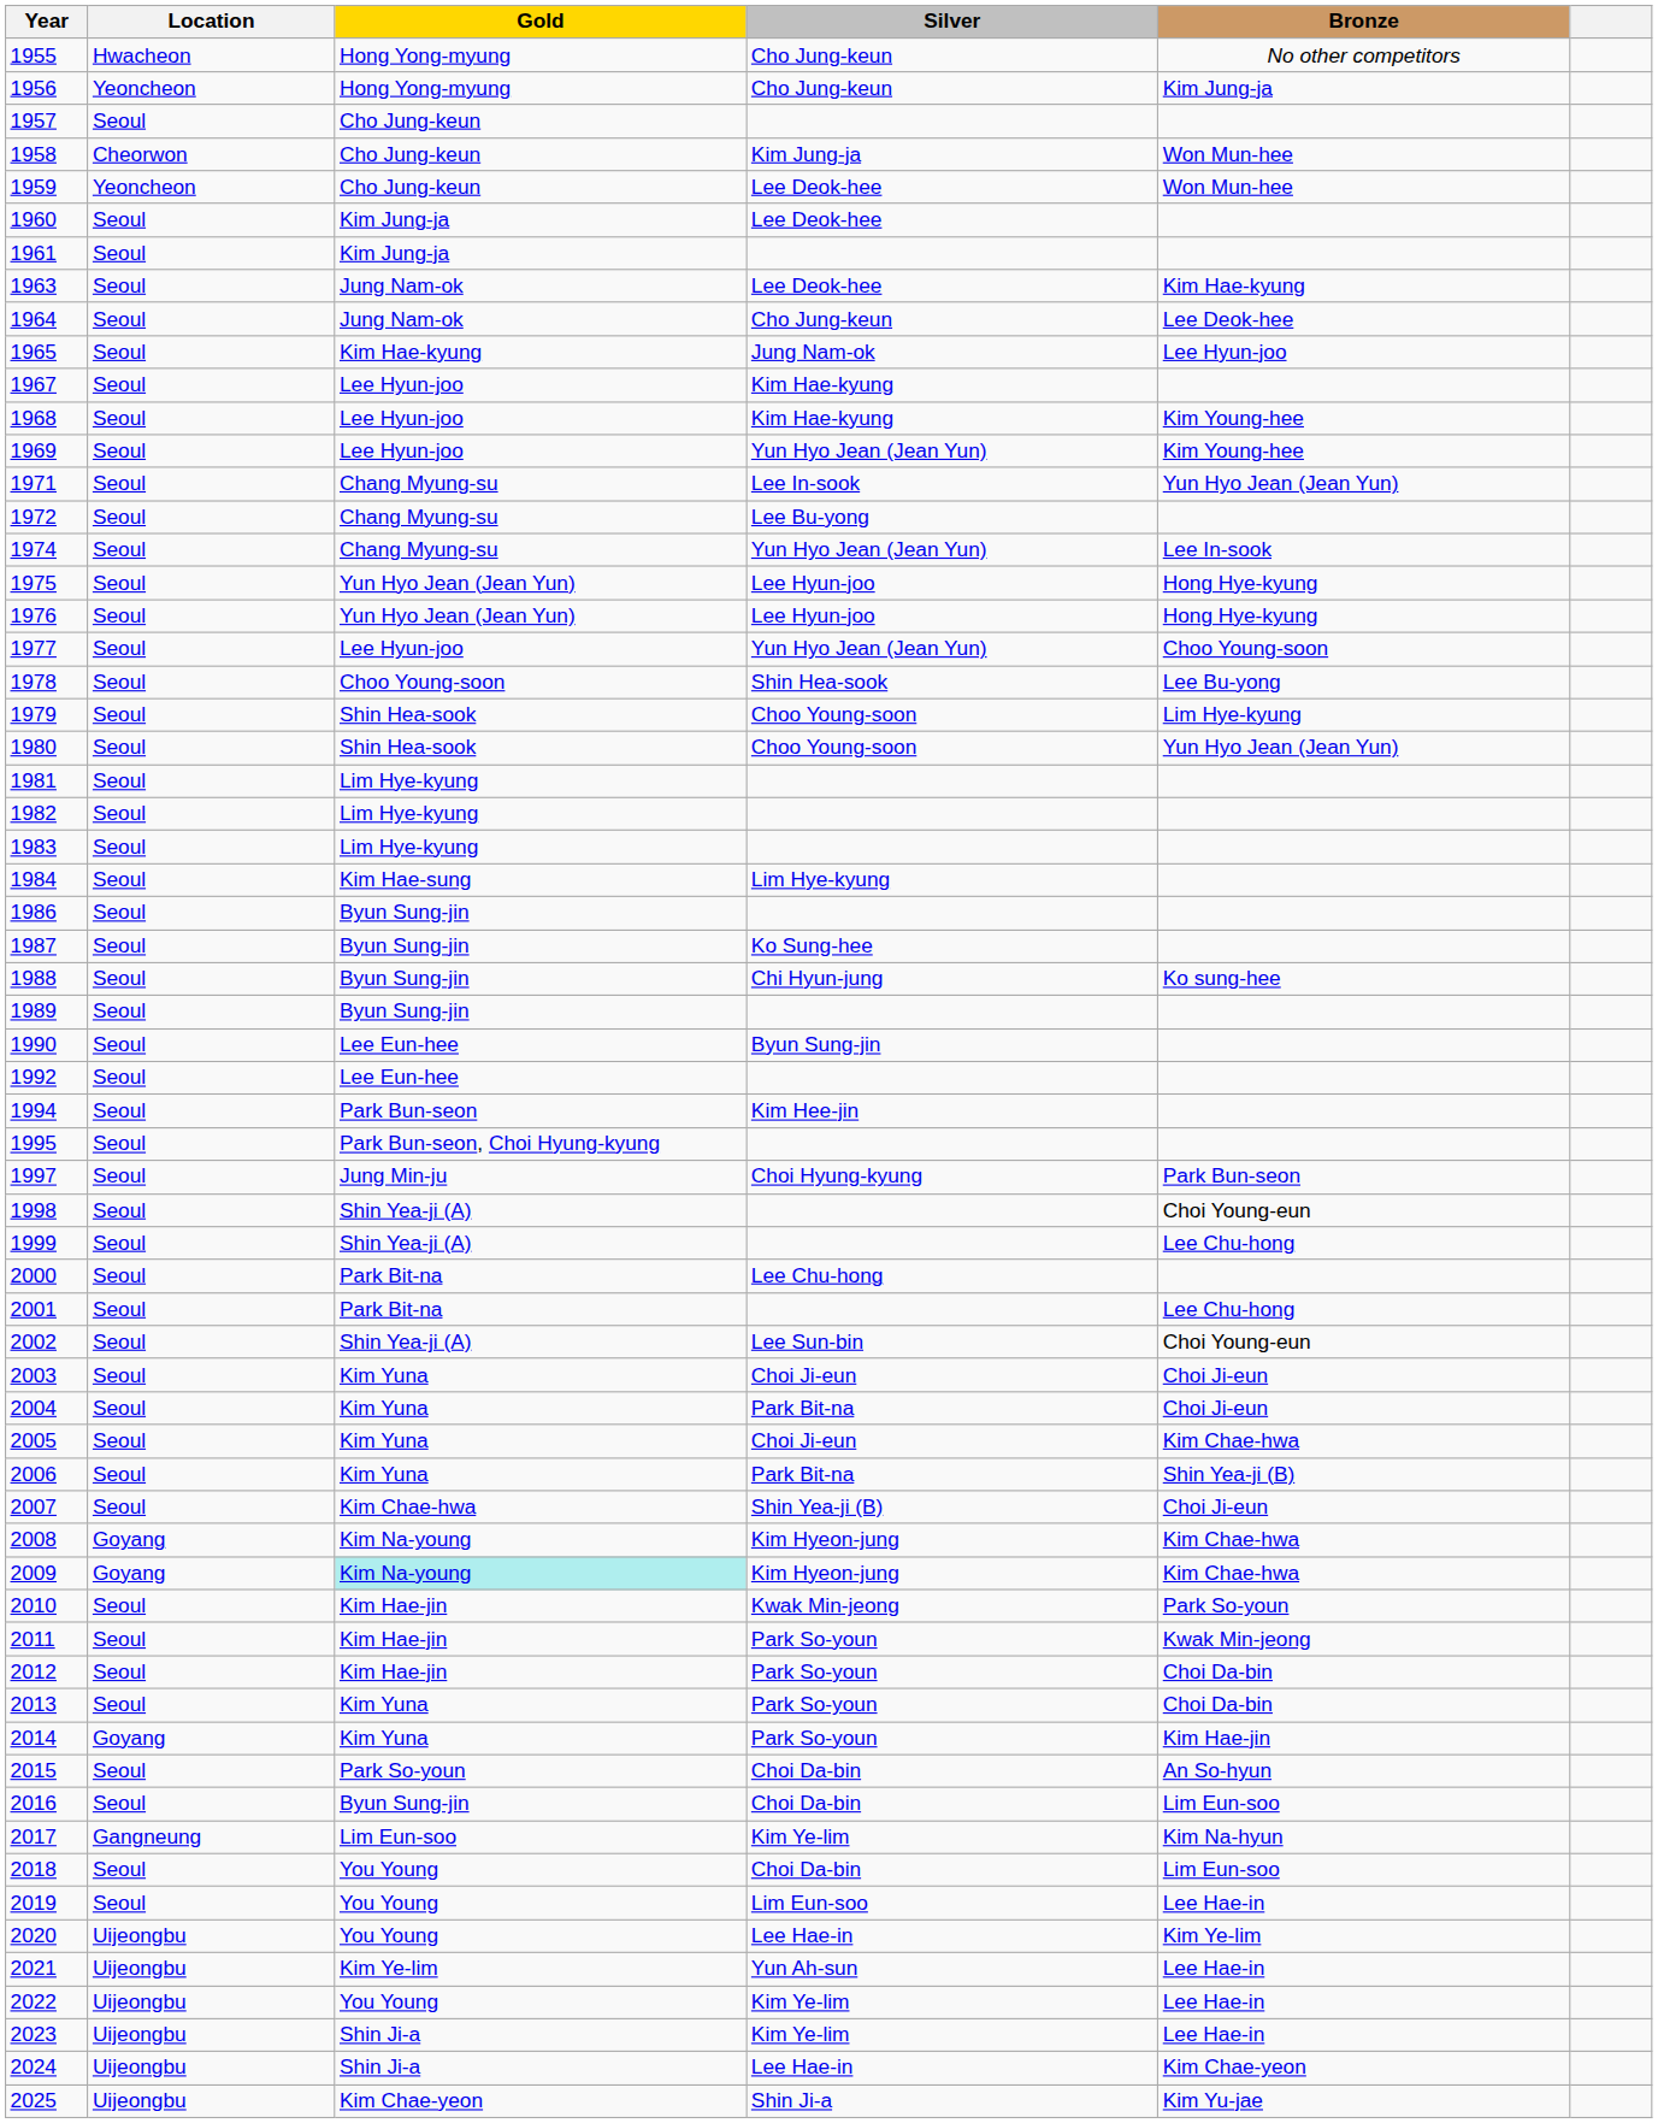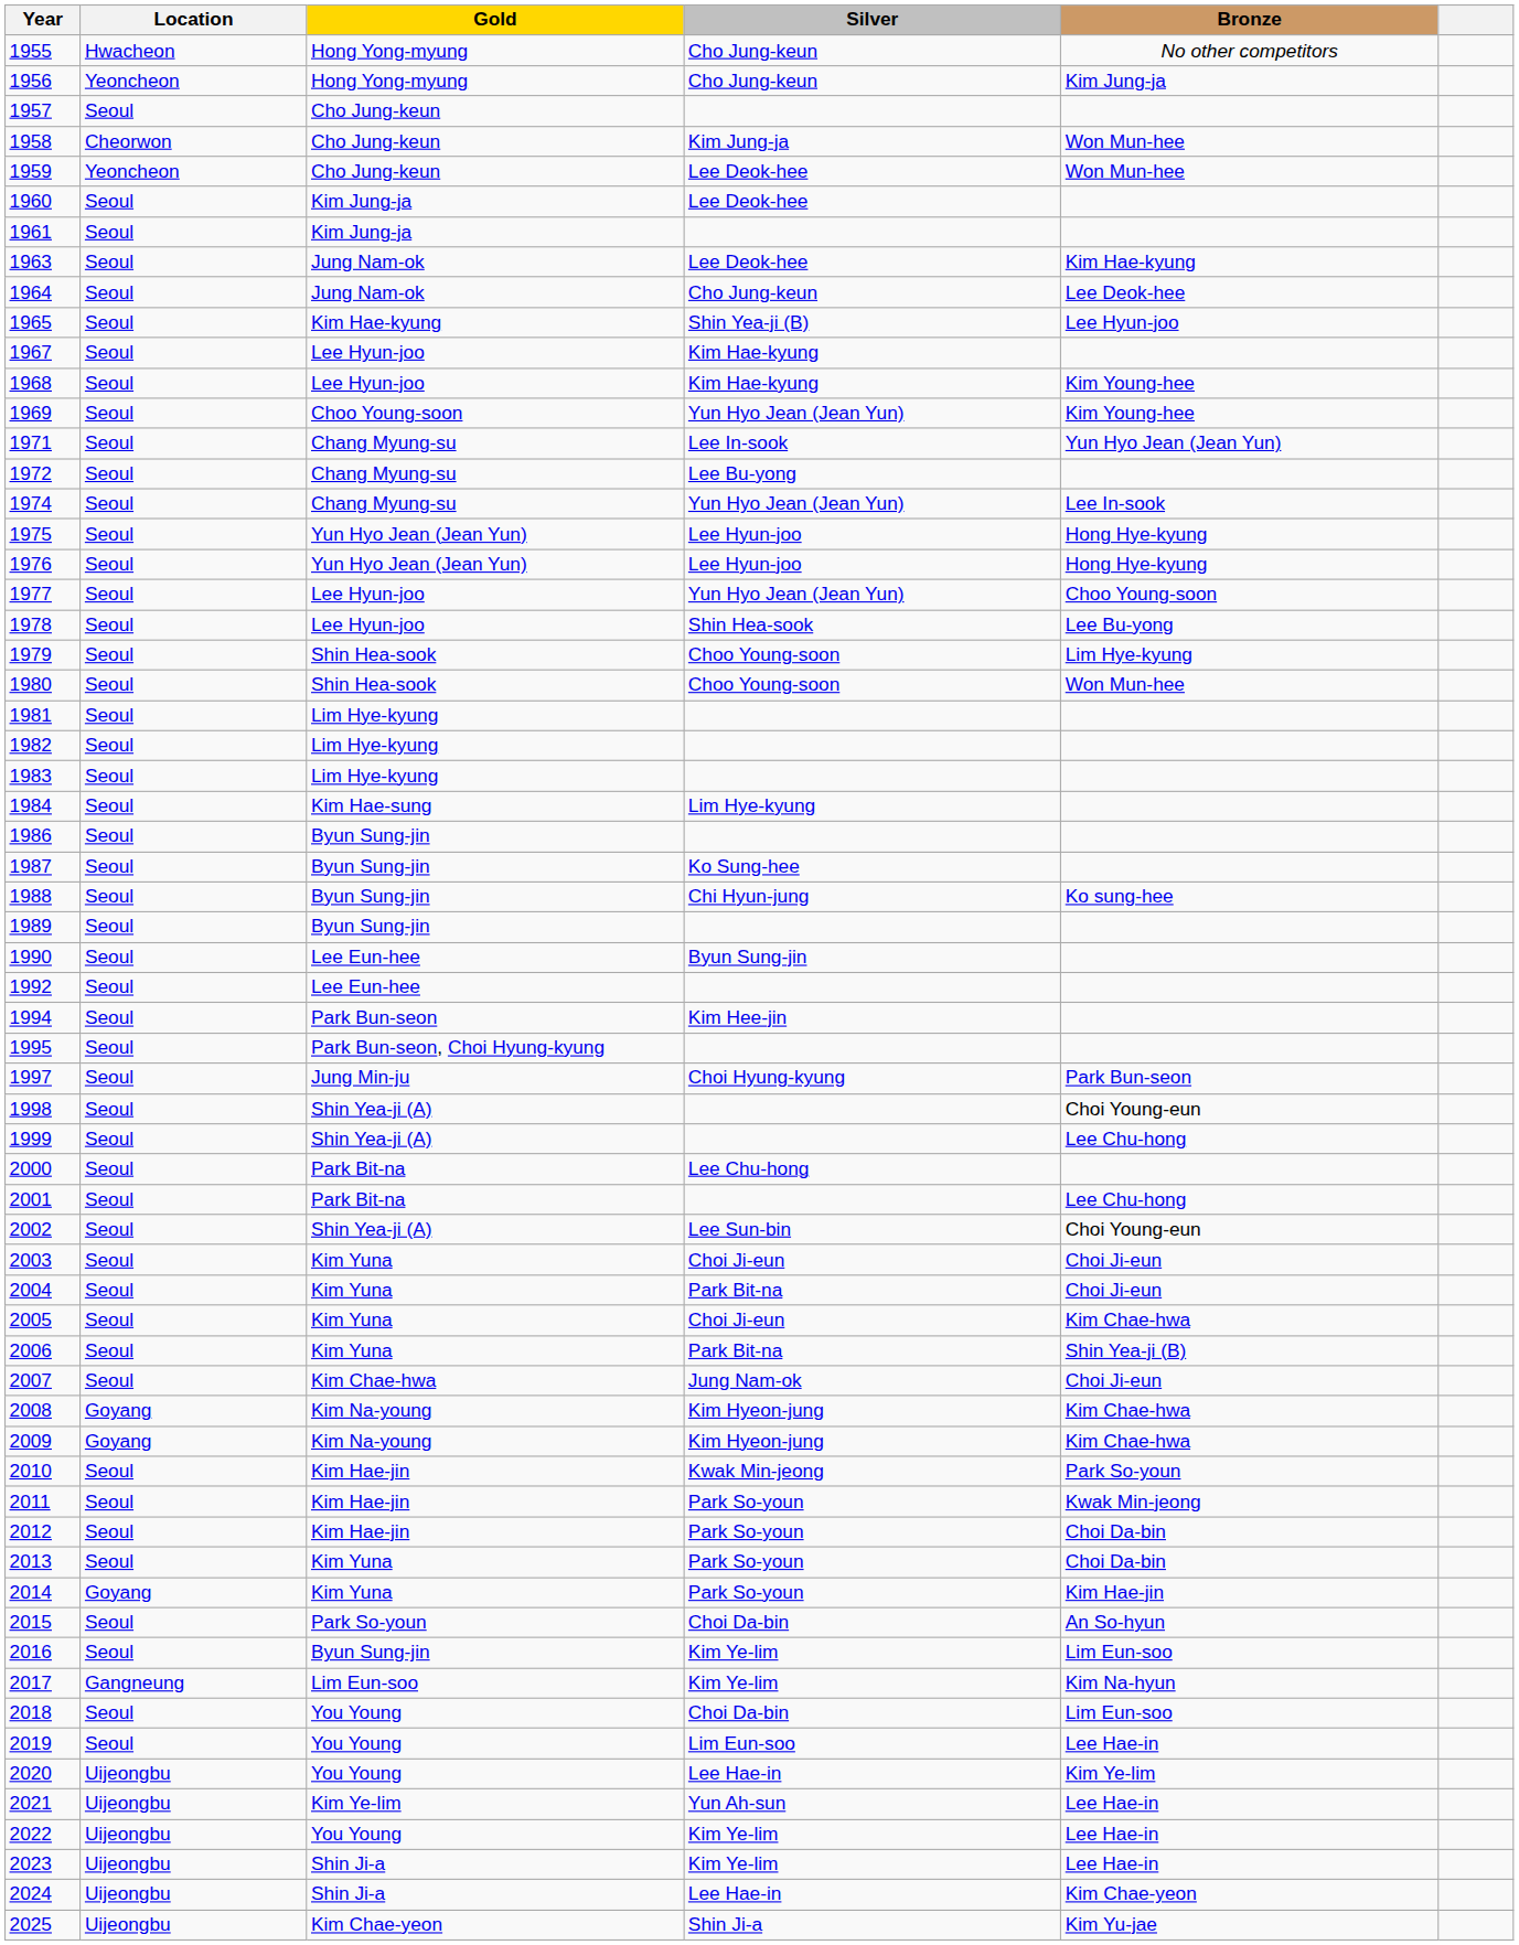1965 | Silver: Jung Nam-ok -> Shin Yea-ji (B)
1969 | Gold: Lee Hyun-joo -> Choo Young-soon
1978 | Gold: Choo Young-soon -> Lee Hyun-joo
1980 | Bronze: Yun Hyo Jean (Jean Yun) -> Won Mun-hee
2007 | Silver: Shin Yea-ji (B) -> Jung Nam-ok
2009 | Gold: paleturquoise background -> no background
2016 | Silver: Choi Da-bin -> Kim Ye-lim
